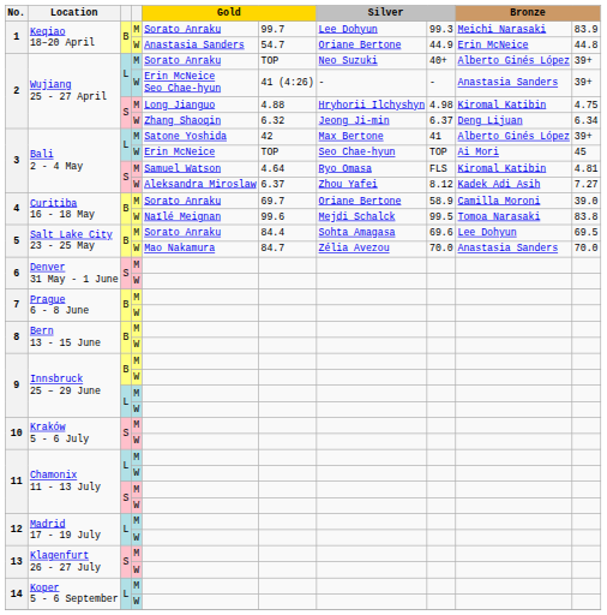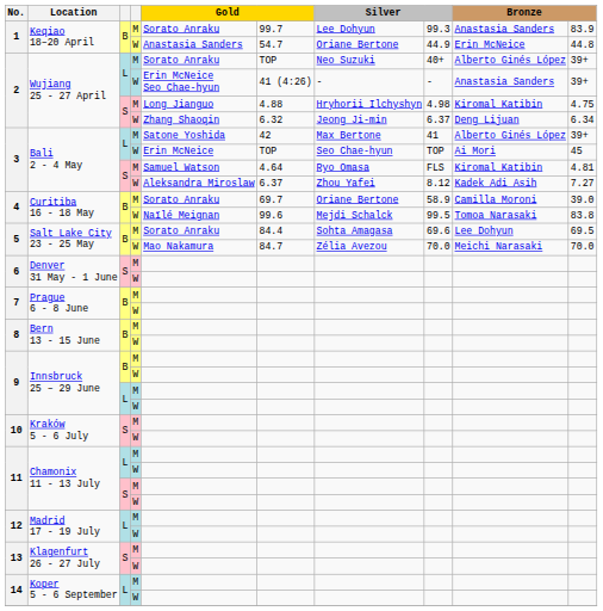1 / M | column 9: Meichi Narasaki -> Anastasia Sanders
5 / W | column 9: Anastasia Sanders -> Meichi Narasaki
